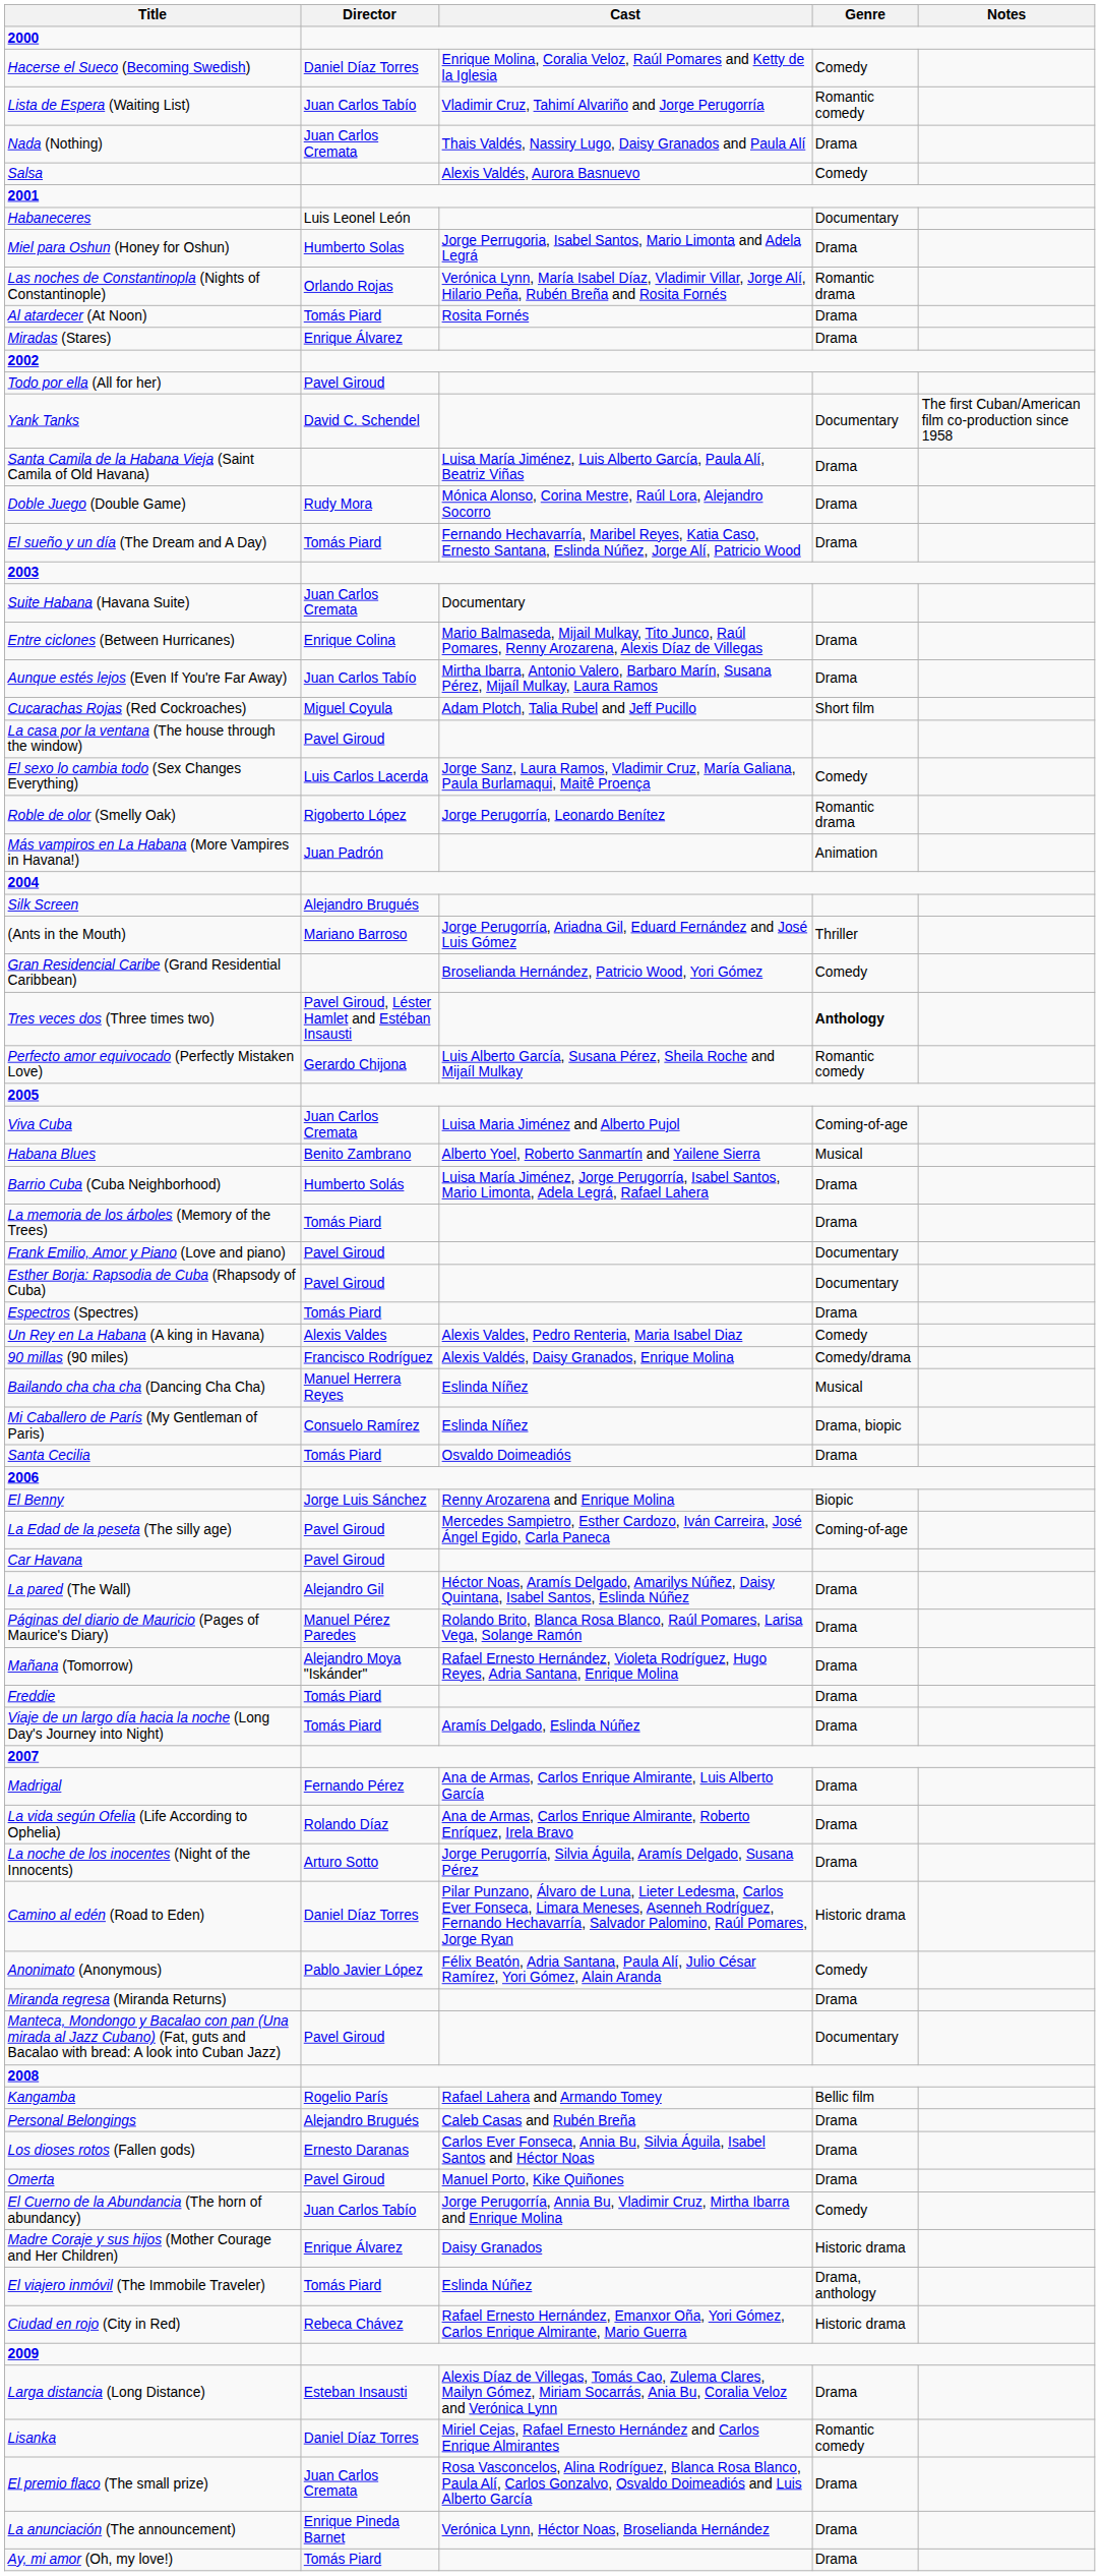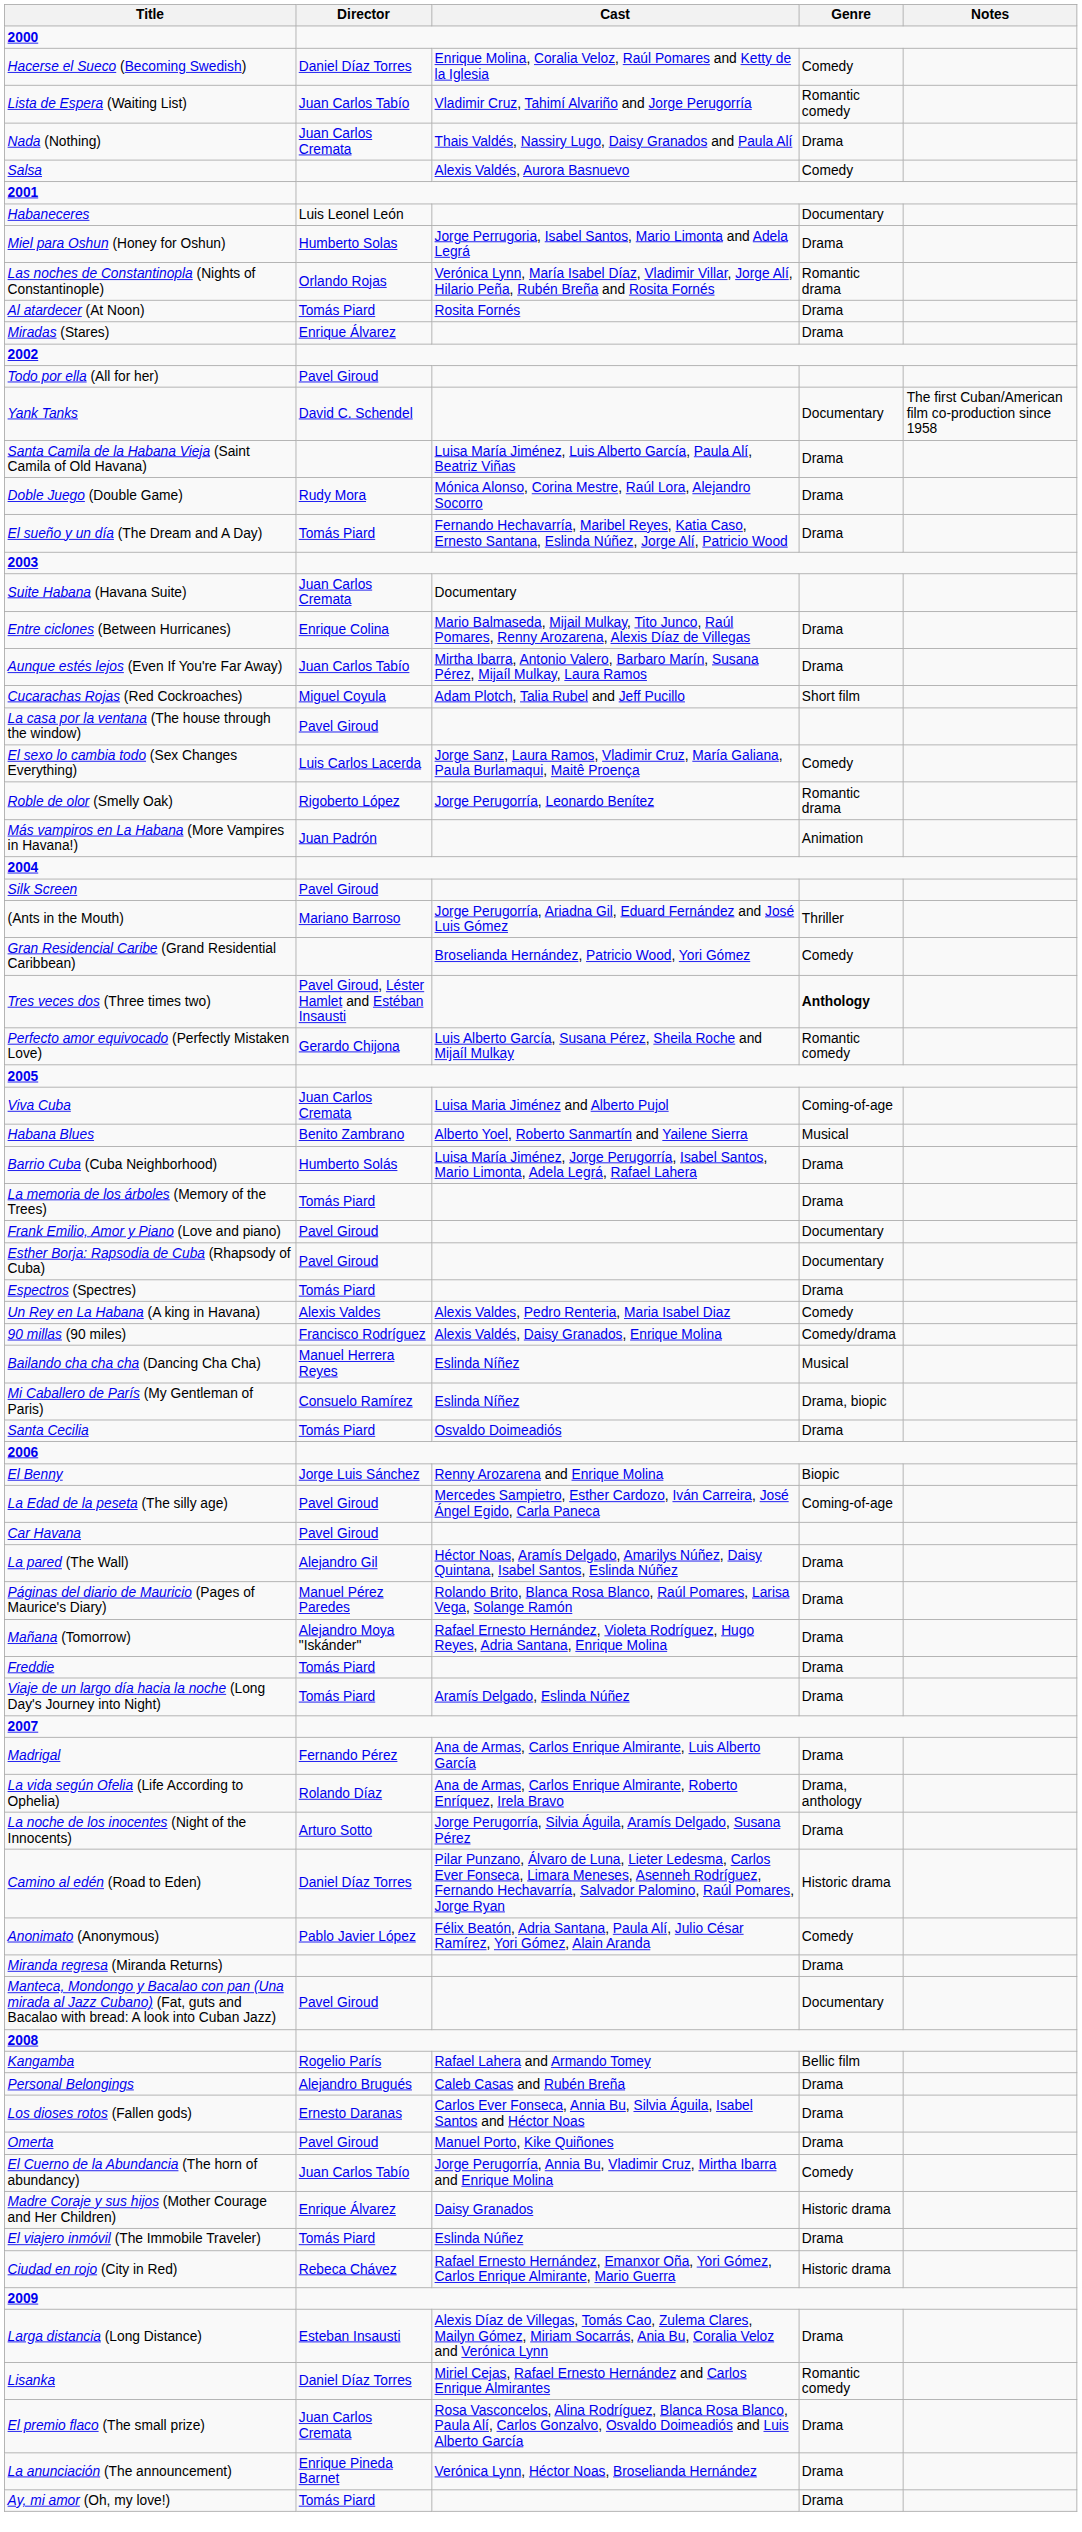Silk Screen | Director: Alejandro Brugués -> Pavel Giroud
La vida según Ofelia (Life According to Ophelia) | Genre: Drama -> Drama, anthology
El viajero inmóvil (The Immobile Traveler) | Genre: Drama, anthology -> Drama
